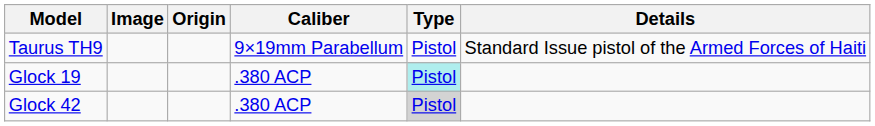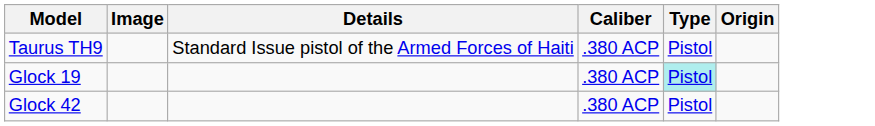columns swapped: Origin <-> Details
Taurus TH9 | Caliber: 9×19mm Parabellum -> .380 ACP
Glock 42 | Type: lightgrey background -> no background
